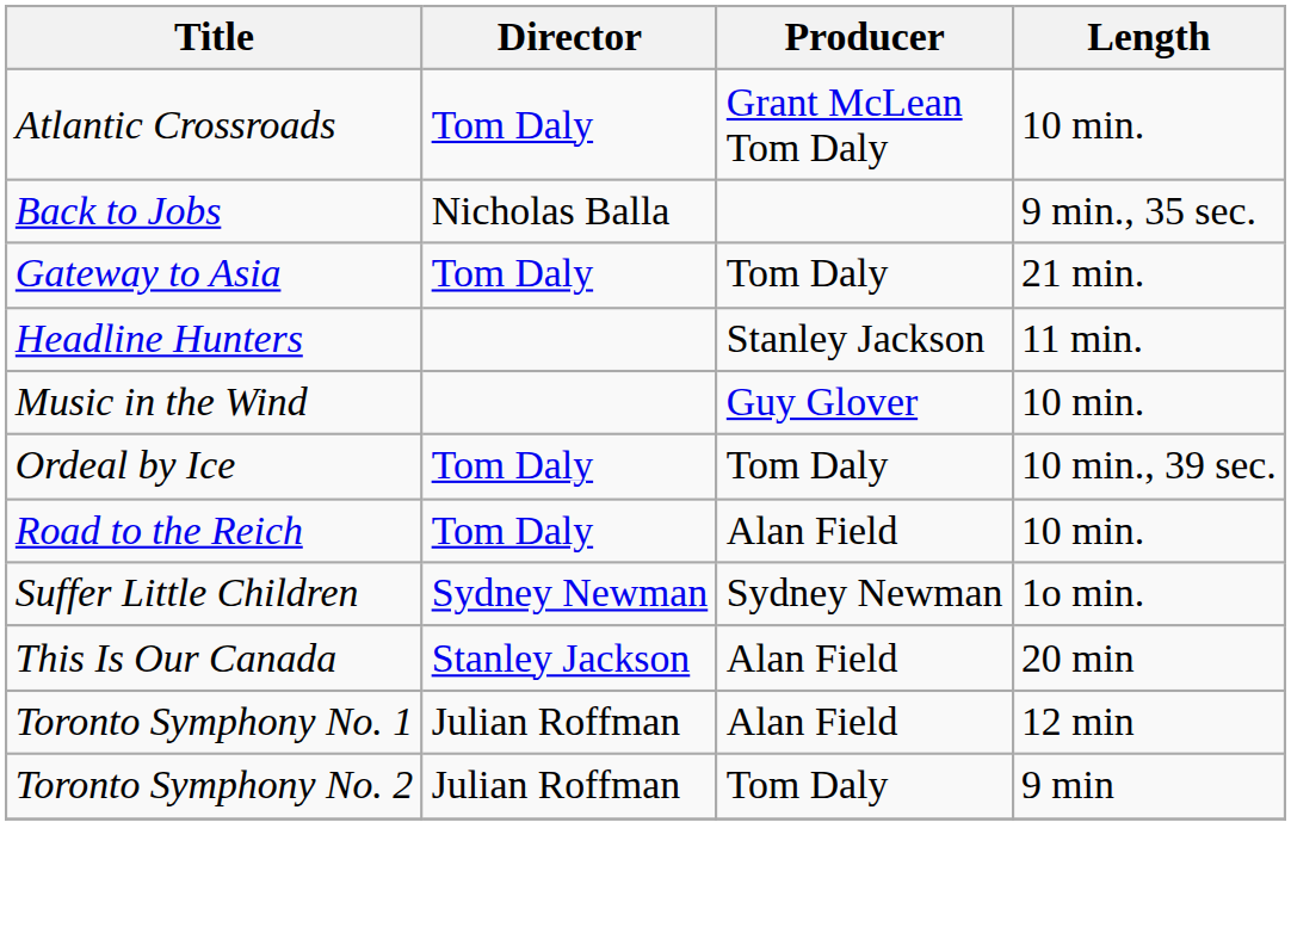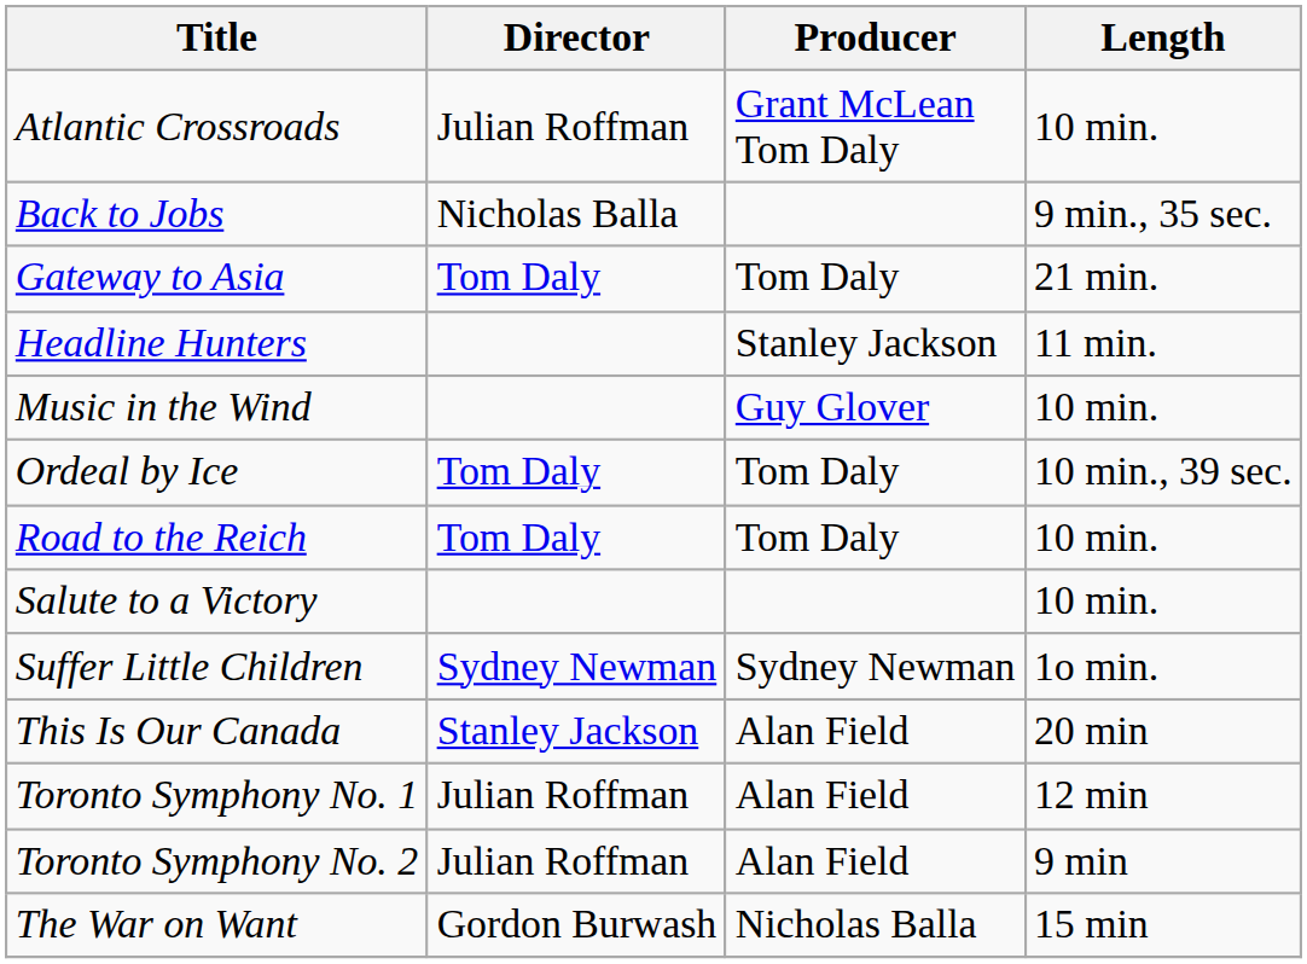Atlantic Crossroads | Director: Tom Daly -> Julian Roffman
Road to the Reich | Producer: Alan Field -> Tom Daly
+ row: Salute to a Victory | 10 min.
Toronto Symphony No. 2 | Producer: Tom Daly -> Alan Field
+ row: The War on Want | Gordon Burwash | Nicholas Balla | 15 min
